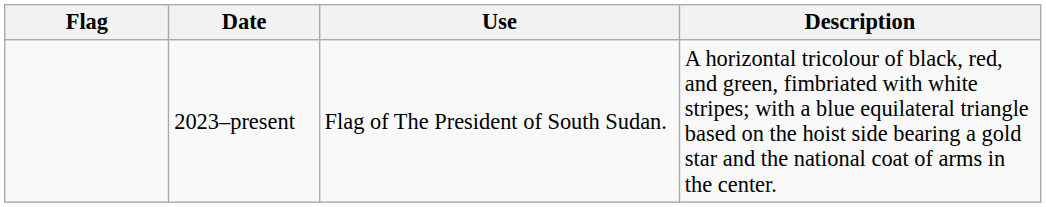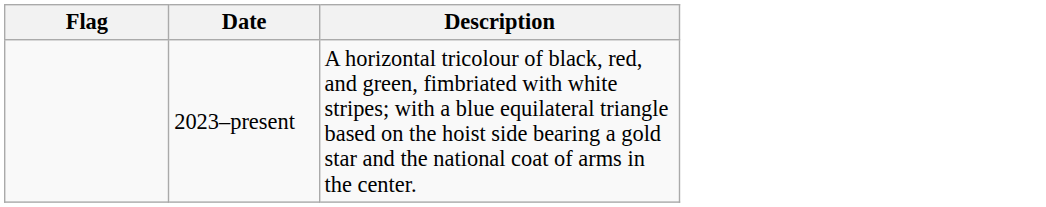- column: Use | Flag of The President of South Sudan.
